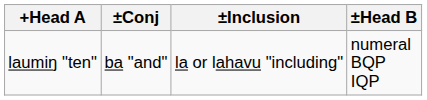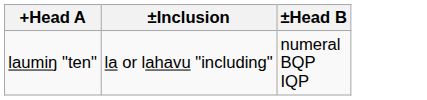- column: ±Conj | ba "and"
